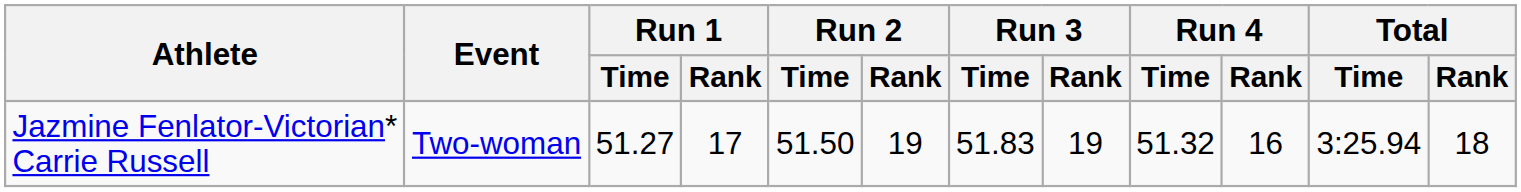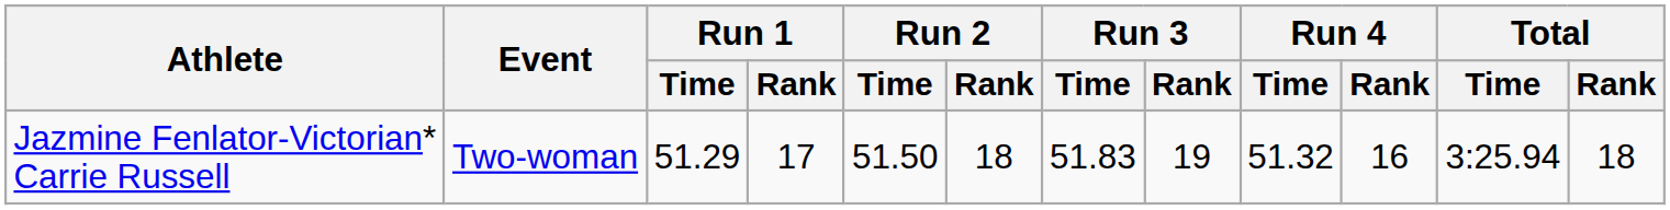Jazmine Fenlator-Victorian* Carrie Russell | Run 1 / Time: 51.27 -> 51.29
Jazmine Fenlator-Victorian* Carrie Russell | Run 2 / Rank: 19 -> 18
